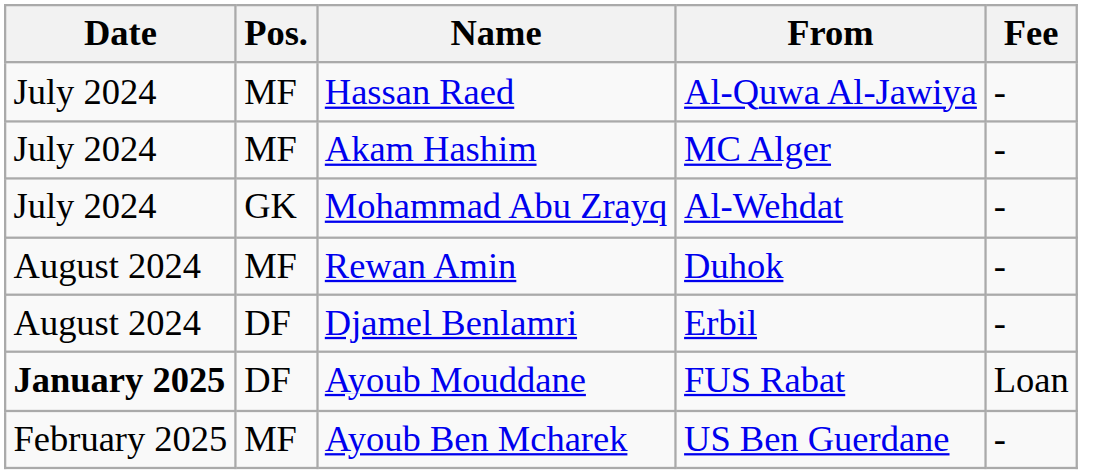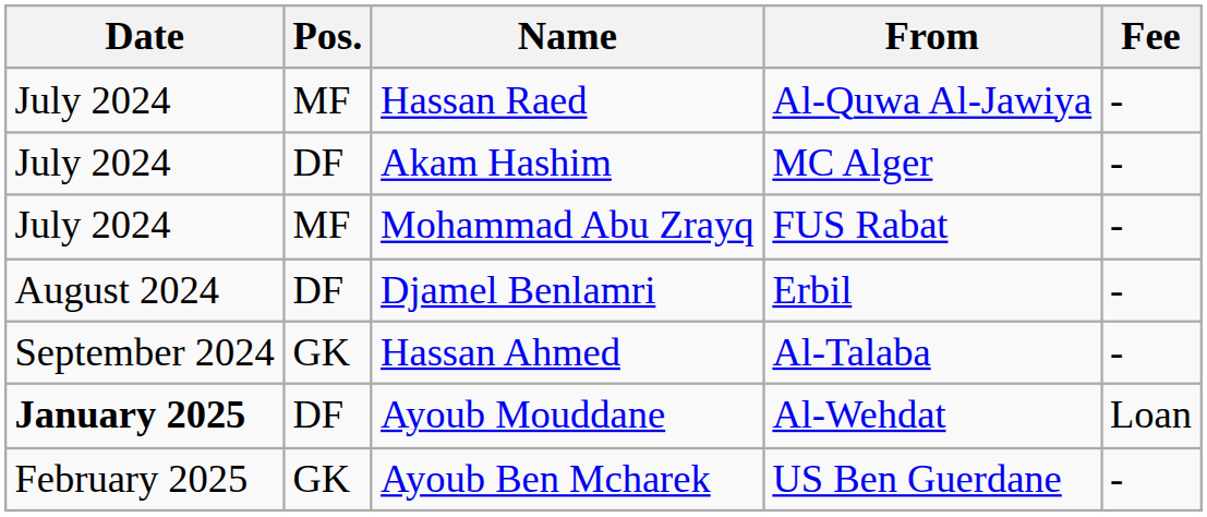Akam Hashim | Pos.: MF -> DF
Mohammad Abu Zrayq | Pos.: GK -> MF
Mohammad Abu Zrayq | From: Al-Wehdat -> FUS Rabat
- row: August 2024 | MF | Rewan Amin | Duhok | -
+ row: September 2024 | GK | Hassan Ahmed | Al-Talaba | -
Ayoub Mouddane | From: FUS Rabat -> Al-Wehdat
Ayoub Ben Mcharek | Pos.: MF -> GK
